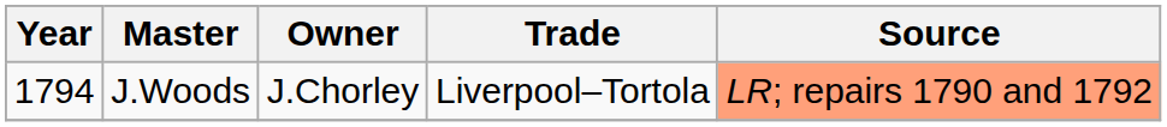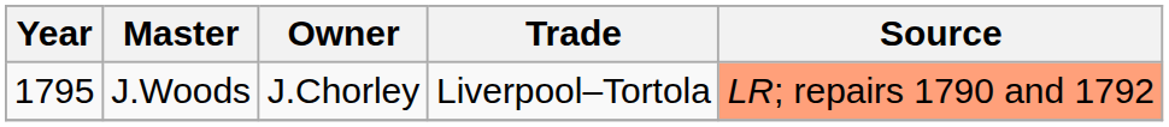J.Woods | Year: 1794 -> 1795
